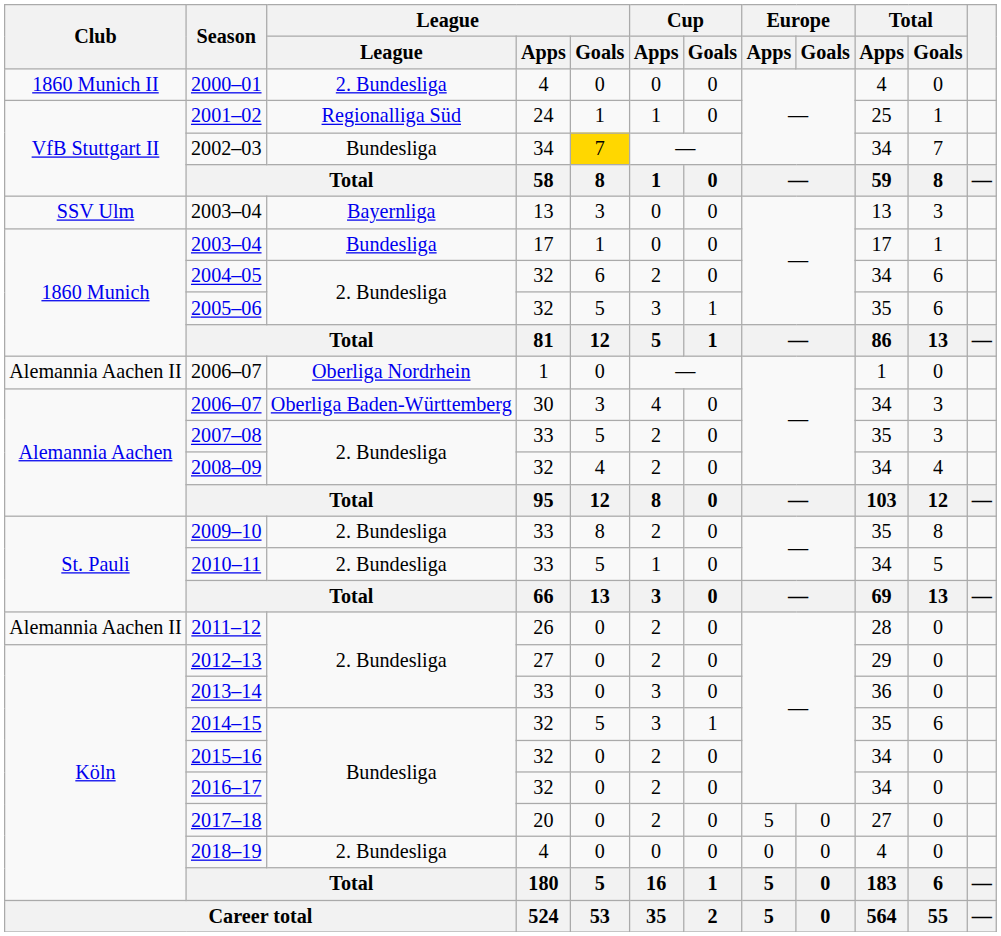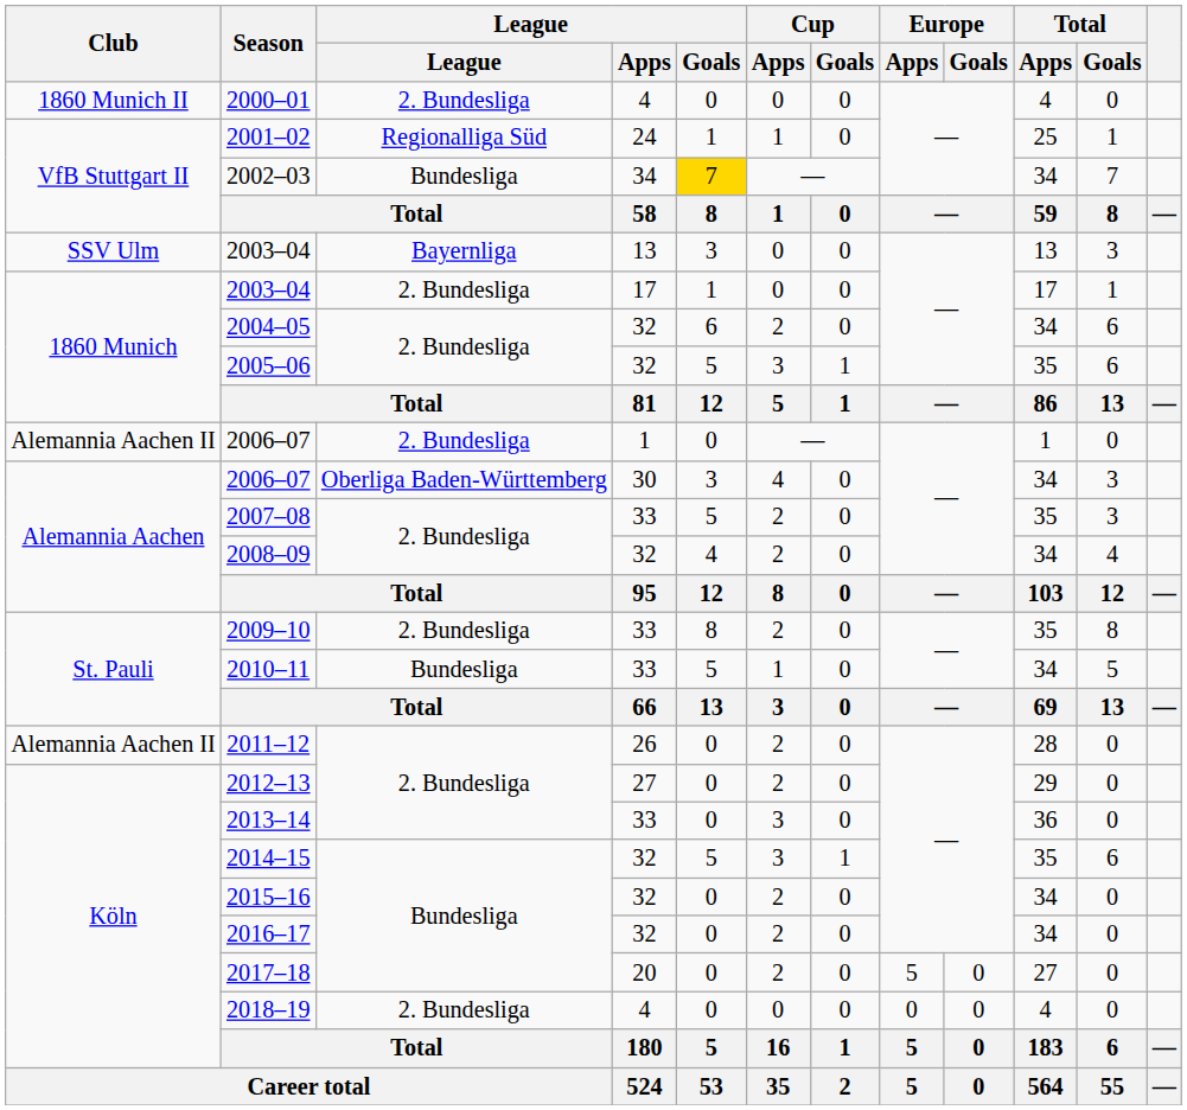2003–04 / 17 | League: Bundesliga -> 2. Bundesliga
2006–07 / 1 | League: Oberliga Nordrhein -> 2. Bundesliga
2010–11 | League: 2. Bundesliga -> Bundesliga
